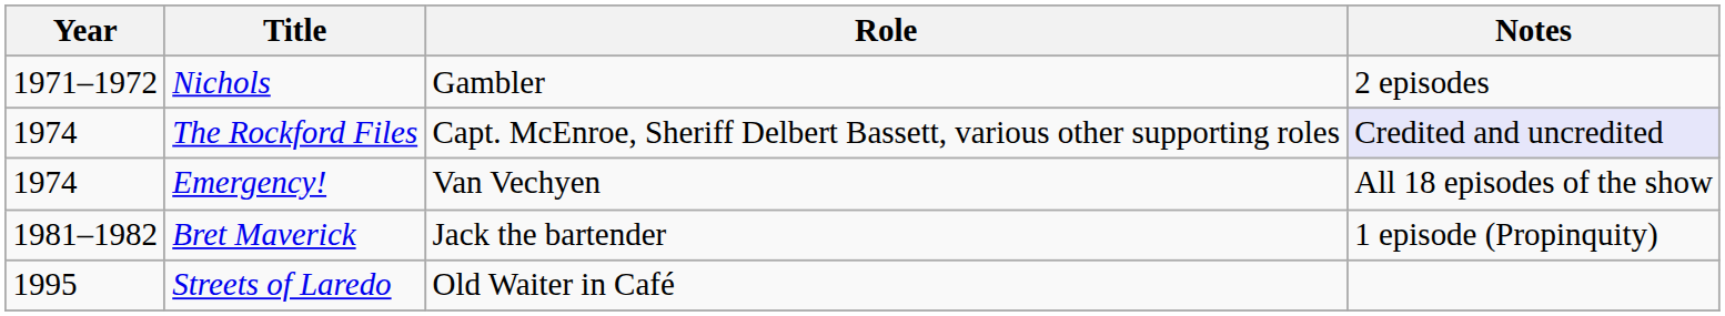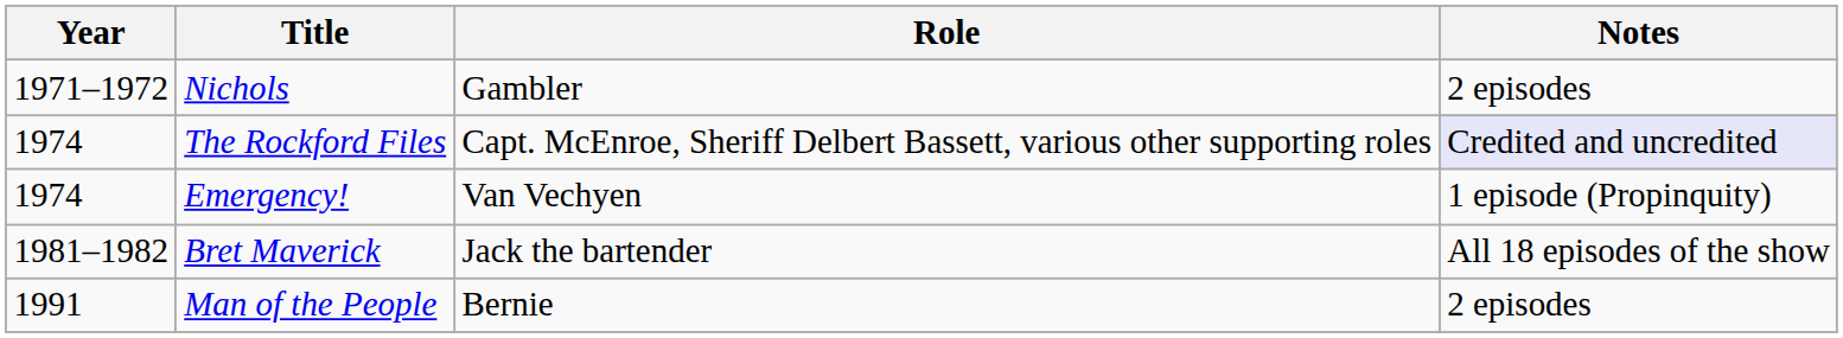Emergency! | Notes: All 18 episodes of the show -> 1 episode (Propinquity)
Bret Maverick | Notes: 1 episode (Propinquity) -> All 18 episodes of the show
+ row: 1991 | Man of the People | Bernie | 2 episodes
- row: 1995 | Streets of Laredo | Old Waiter in Café
